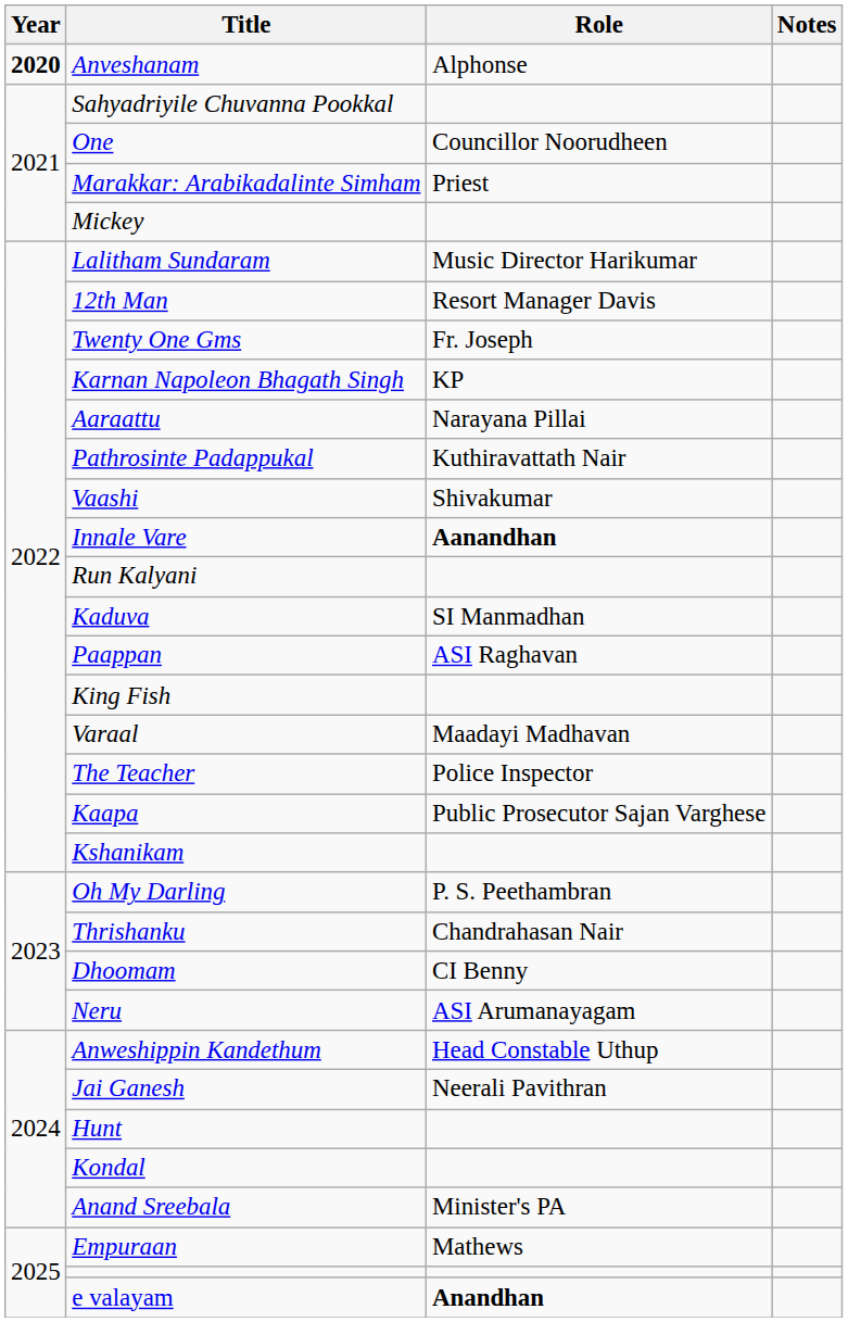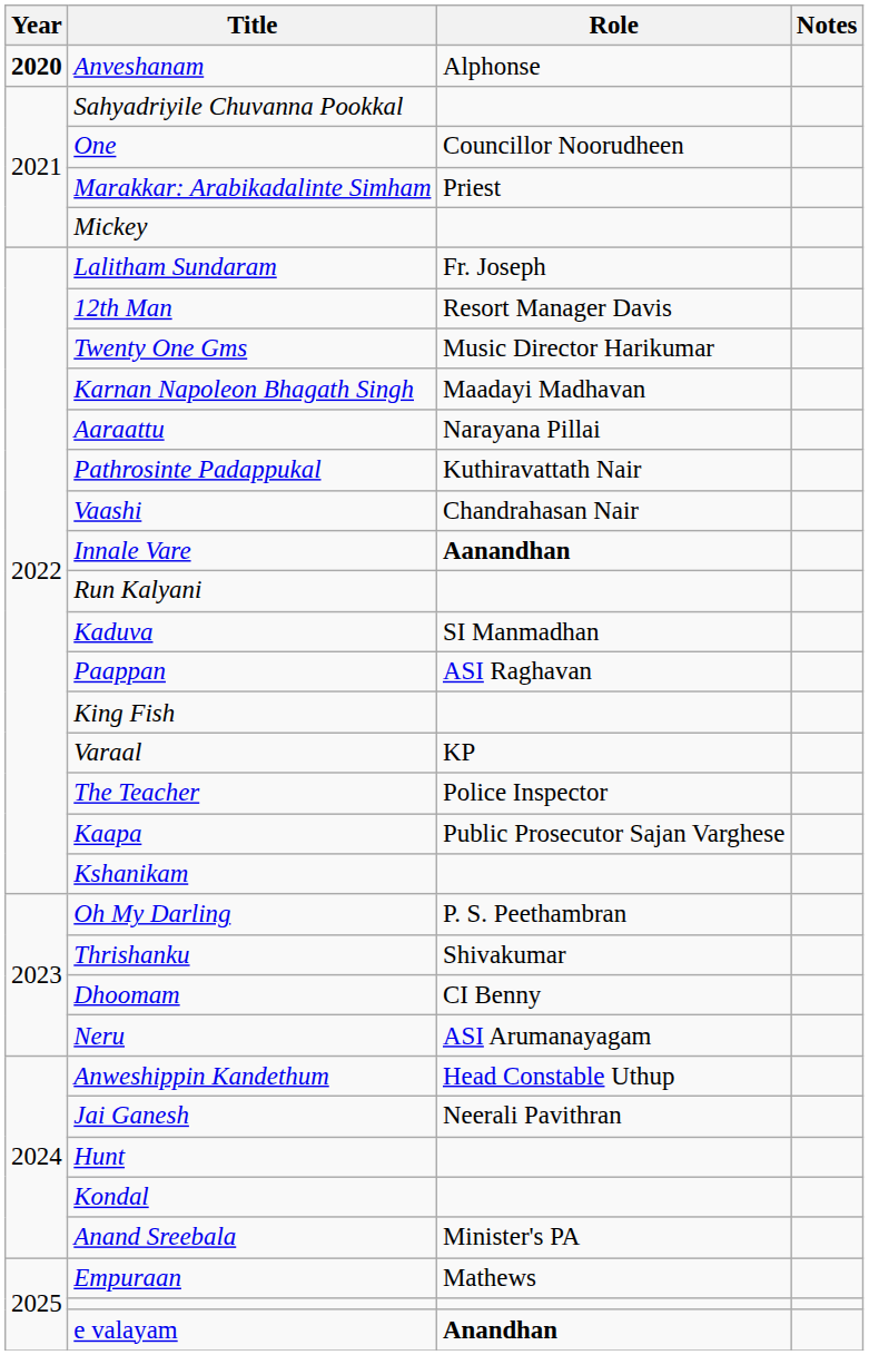Lalitham Sundaram | Role: Music Director Harikumar -> Fr. Joseph
Twenty One Gms | Role: Fr. Joseph -> Music Director Harikumar
Karnan Napoleon Bhagath Singh | Role: KP -> Maadayi Madhavan
Vaashi | Role: Shivakumar -> Chandrahasan Nair
Varaal | Role: Maadayi Madhavan -> KP
Thrishanku | Role: Chandrahasan Nair -> Shivakumar
